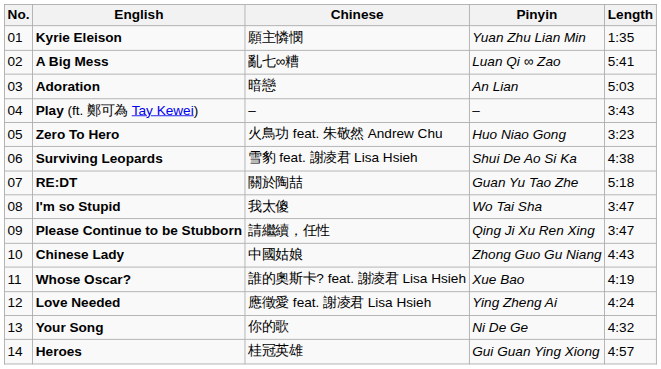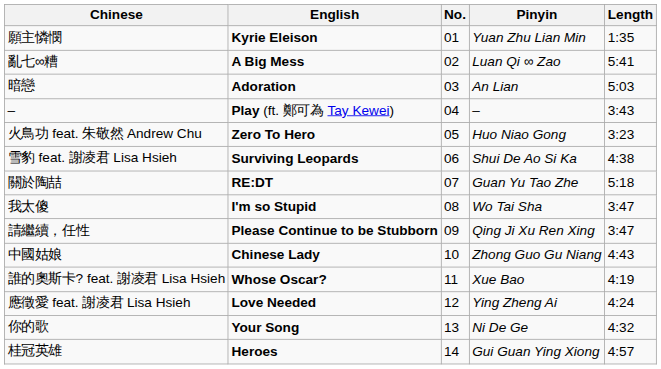columns swapped: No. <-> Chinese
